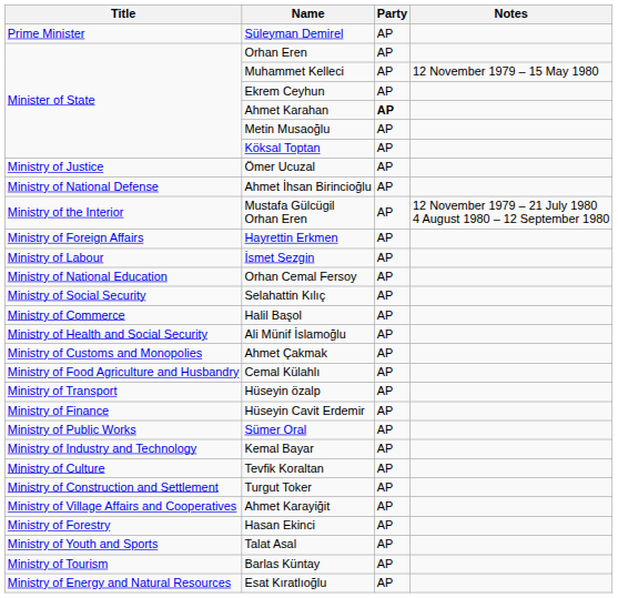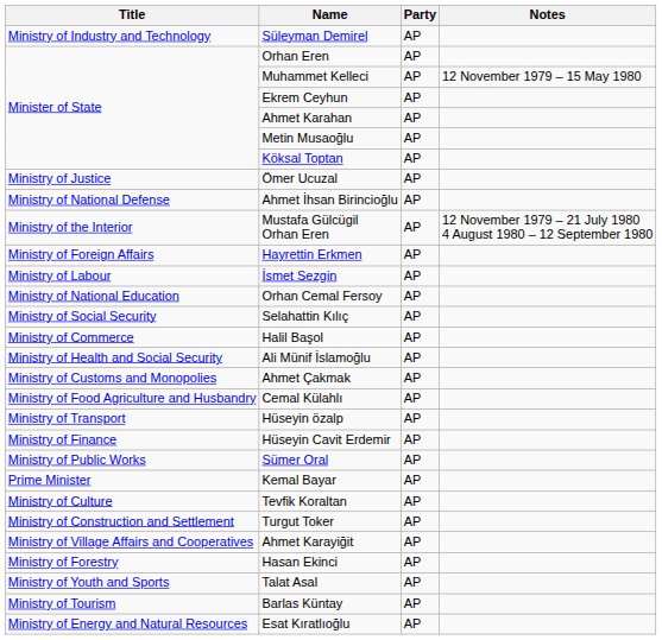Süleyman Demirel | Title: Prime Minister -> Ministry of Industry and Technology
Ahmet Karahan | Party: bold -> normal
Kemal Bayar | Title: Ministry of Industry and Technology -> Prime Minister
